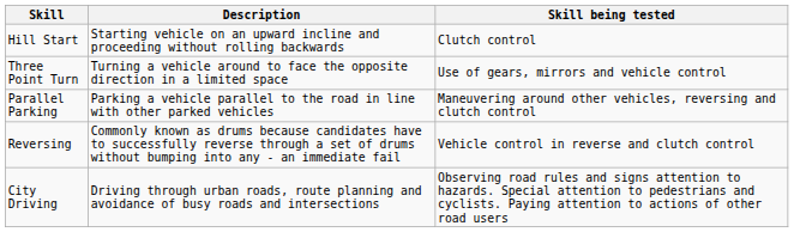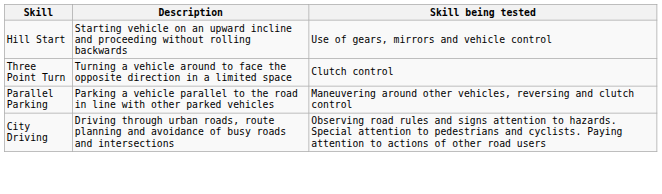Hill Start | Skill being tested: Clutch control -> Use of gears, mirrors and vehicle control
Three Point Turn | Skill being tested: Use of gears, mirrors and vehicle control -> Clutch control
- row: Reversing | Commonly known as drums because candidates have to successfully reverse through a set of drums without bumping into any - an immediate fail | Vehicle control in reverse and clutch control
